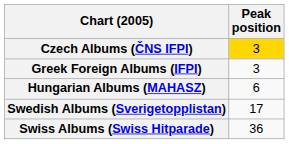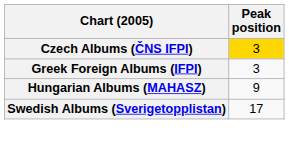Hungarian Albums (MAHASZ) | Peak position: 6 -> 9
- row: Swiss Albums (Swiss Hitparade) | 36
